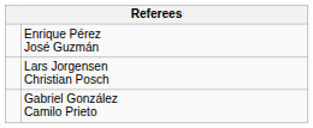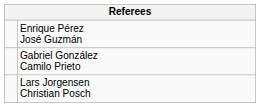rows swapped: Gabriel González Camilo Prieto <-> Lars Jorgensen Christian Posch
